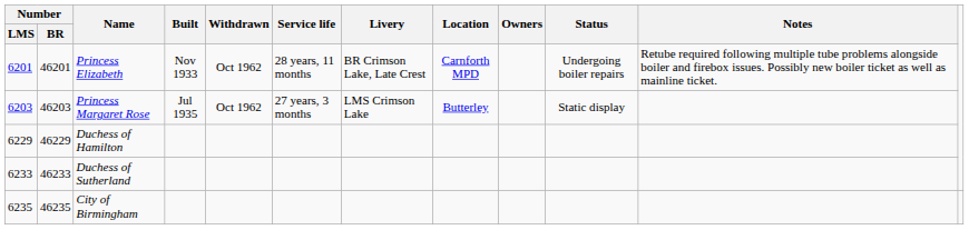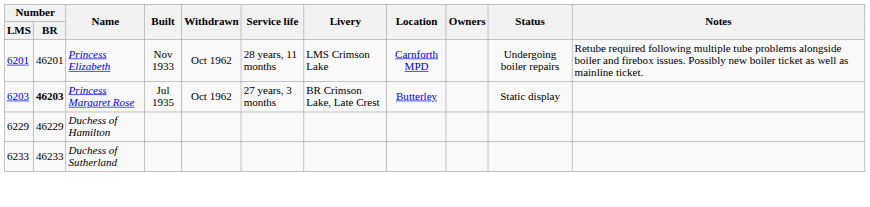Princess Elizabeth | Livery: BR Crimson Lake, Late Crest -> LMS Crimson Lake
Princess Margaret Rose | Number / BR: normal -> bold
Princess Margaret Rose | Livery: LMS Crimson Lake -> BR Crimson Lake, Late Crest
- row: 6235 | 46235 | City of Birmingham
